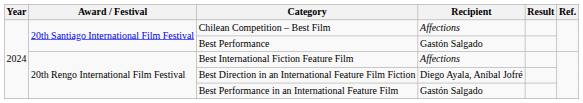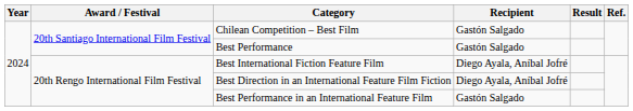Chilean Competition – Best Film | Recipient: Affections -> Gastón Salgado
Best International Fiction Feature Film | Recipient: Affections -> Diego Ayala, Aníbal Jofré
